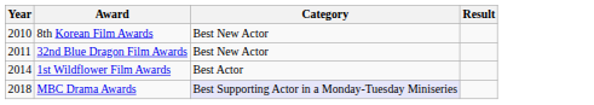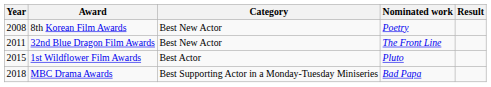+ column: Nominated work | Poetry | The Front Line | Pluto | Bad Papa
8th Korean Film Awards | Year: 2010 -> 2008
1st Wildflower Film Awards | Year: 2014 -> 2015
MBC Drama Awards | Category: lavender background -> no background
